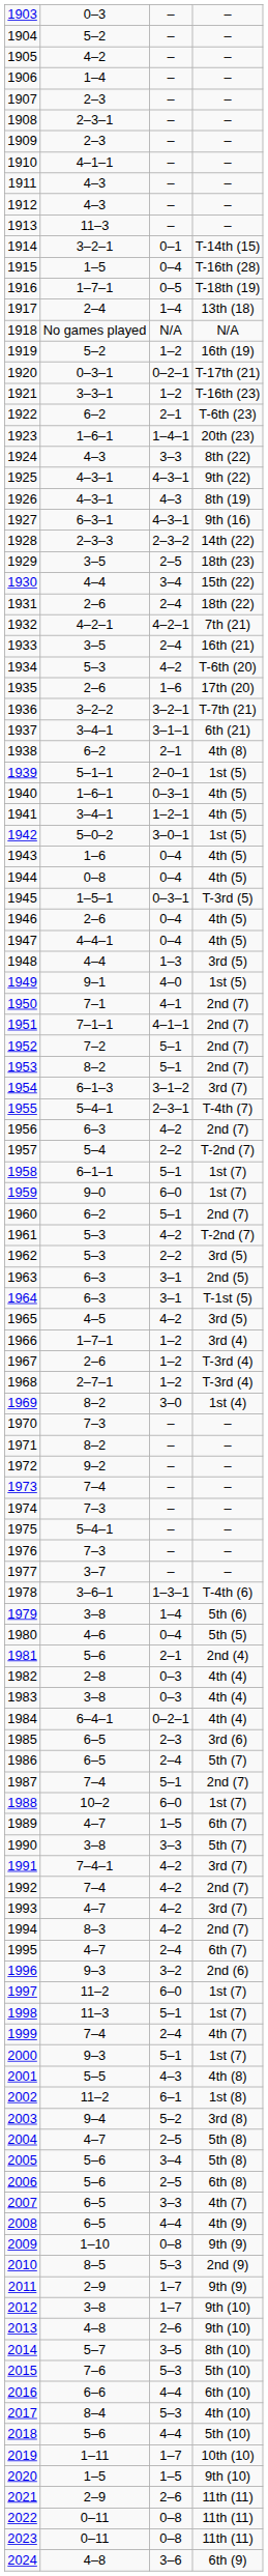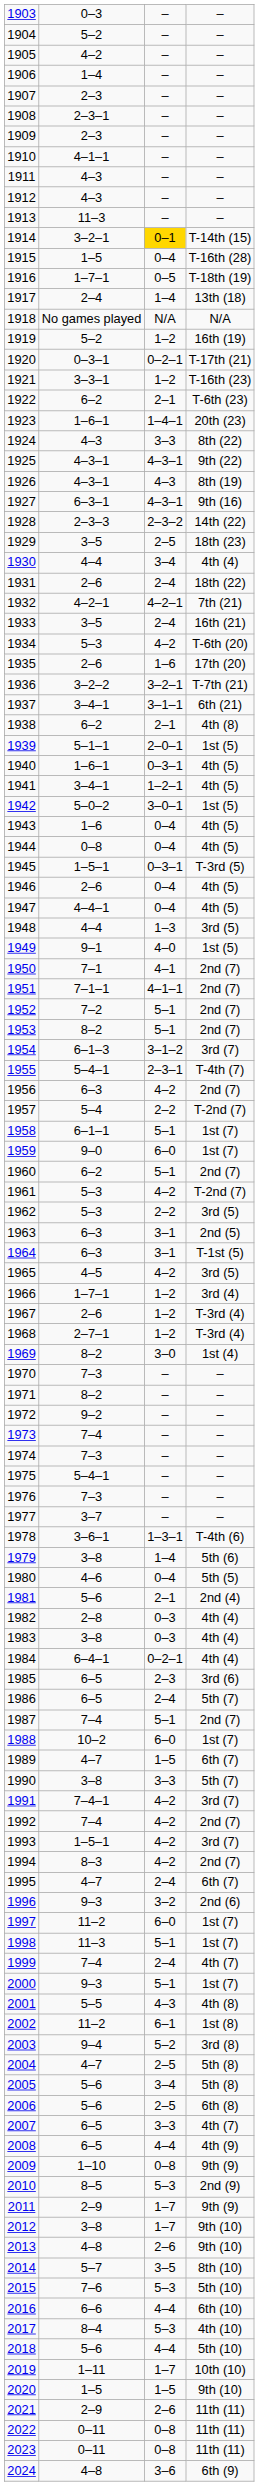1914 | column 3: no background -> gold background
1930 | column 4: 15th (22) -> 4th (4)
1993 | column 2: 4–7 -> 1–5–1
